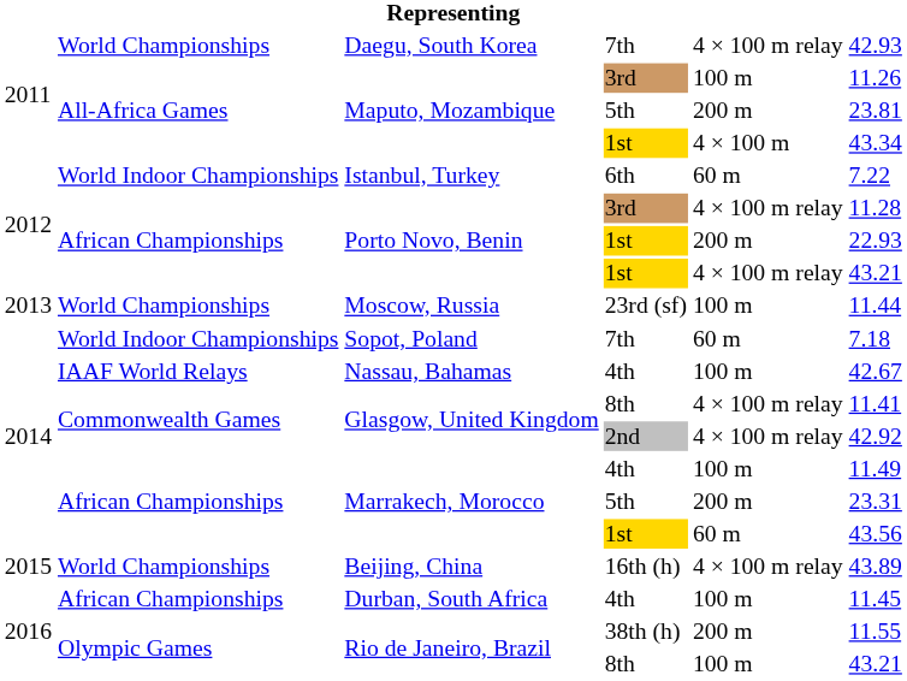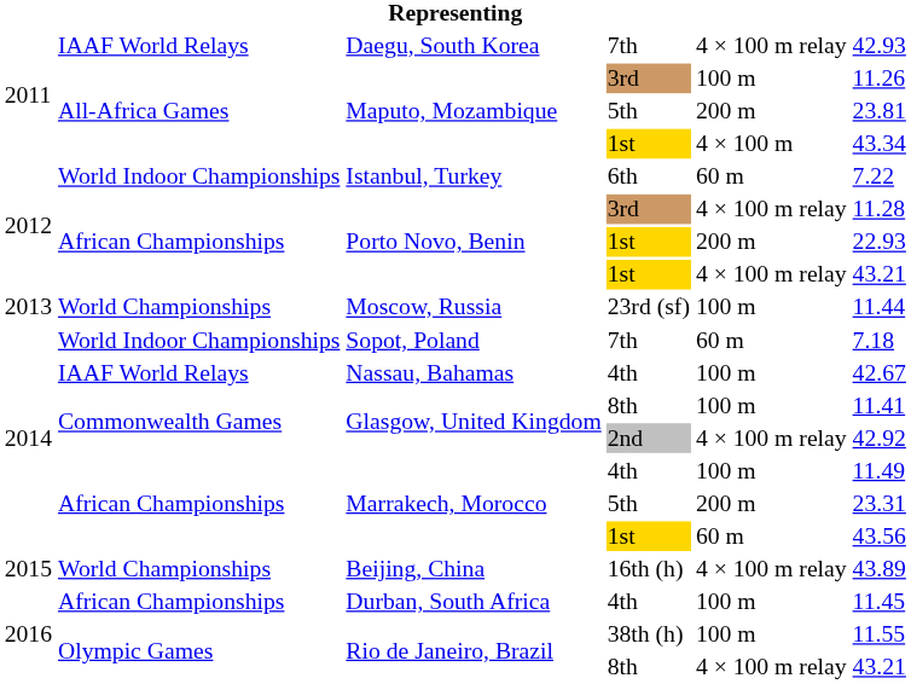Daegu, South Korea | column 2: World Championships -> IAAF World Relays
Glasgow, United Kingdom / 8th | column 5: 4 × 100 m relay -> 100 m
Rio de Janeiro, Brazil / 38th (h) | column 5: 200 m -> 100 m
Rio de Janeiro, Brazil / 8th | column 5: 100 m -> 4 × 100 m relay
